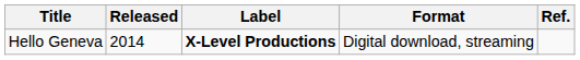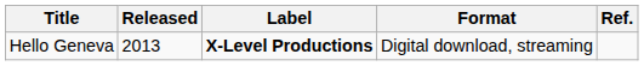Hello Geneva | Released: 2014 -> 2013
